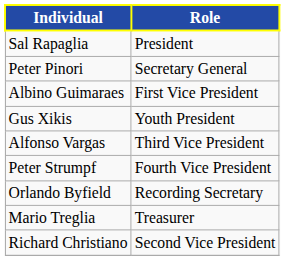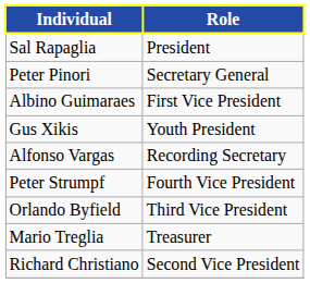Alfonso Vargas | Role: Third Vice President -> Recording Secretary
Orlando Byfield | Role: Recording Secretary -> Third Vice President
